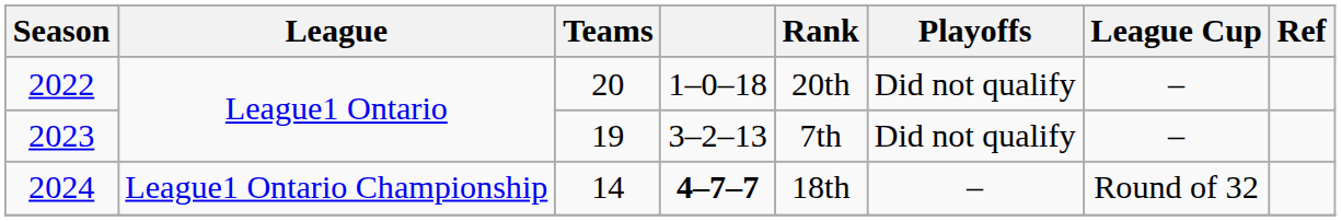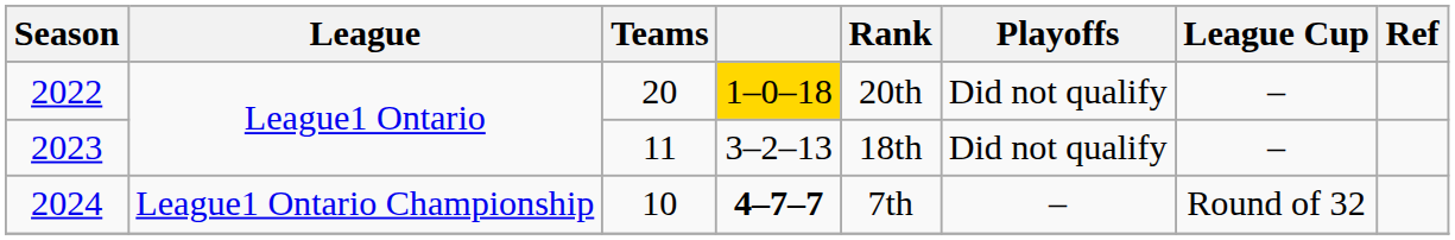2022 | column 4: no background -> gold background
2023 | Teams: 19 -> 11
2023 | Rank: 7th -> 18th
2024 | Teams: 14 -> 10
2024 | Rank: 18th -> 7th
